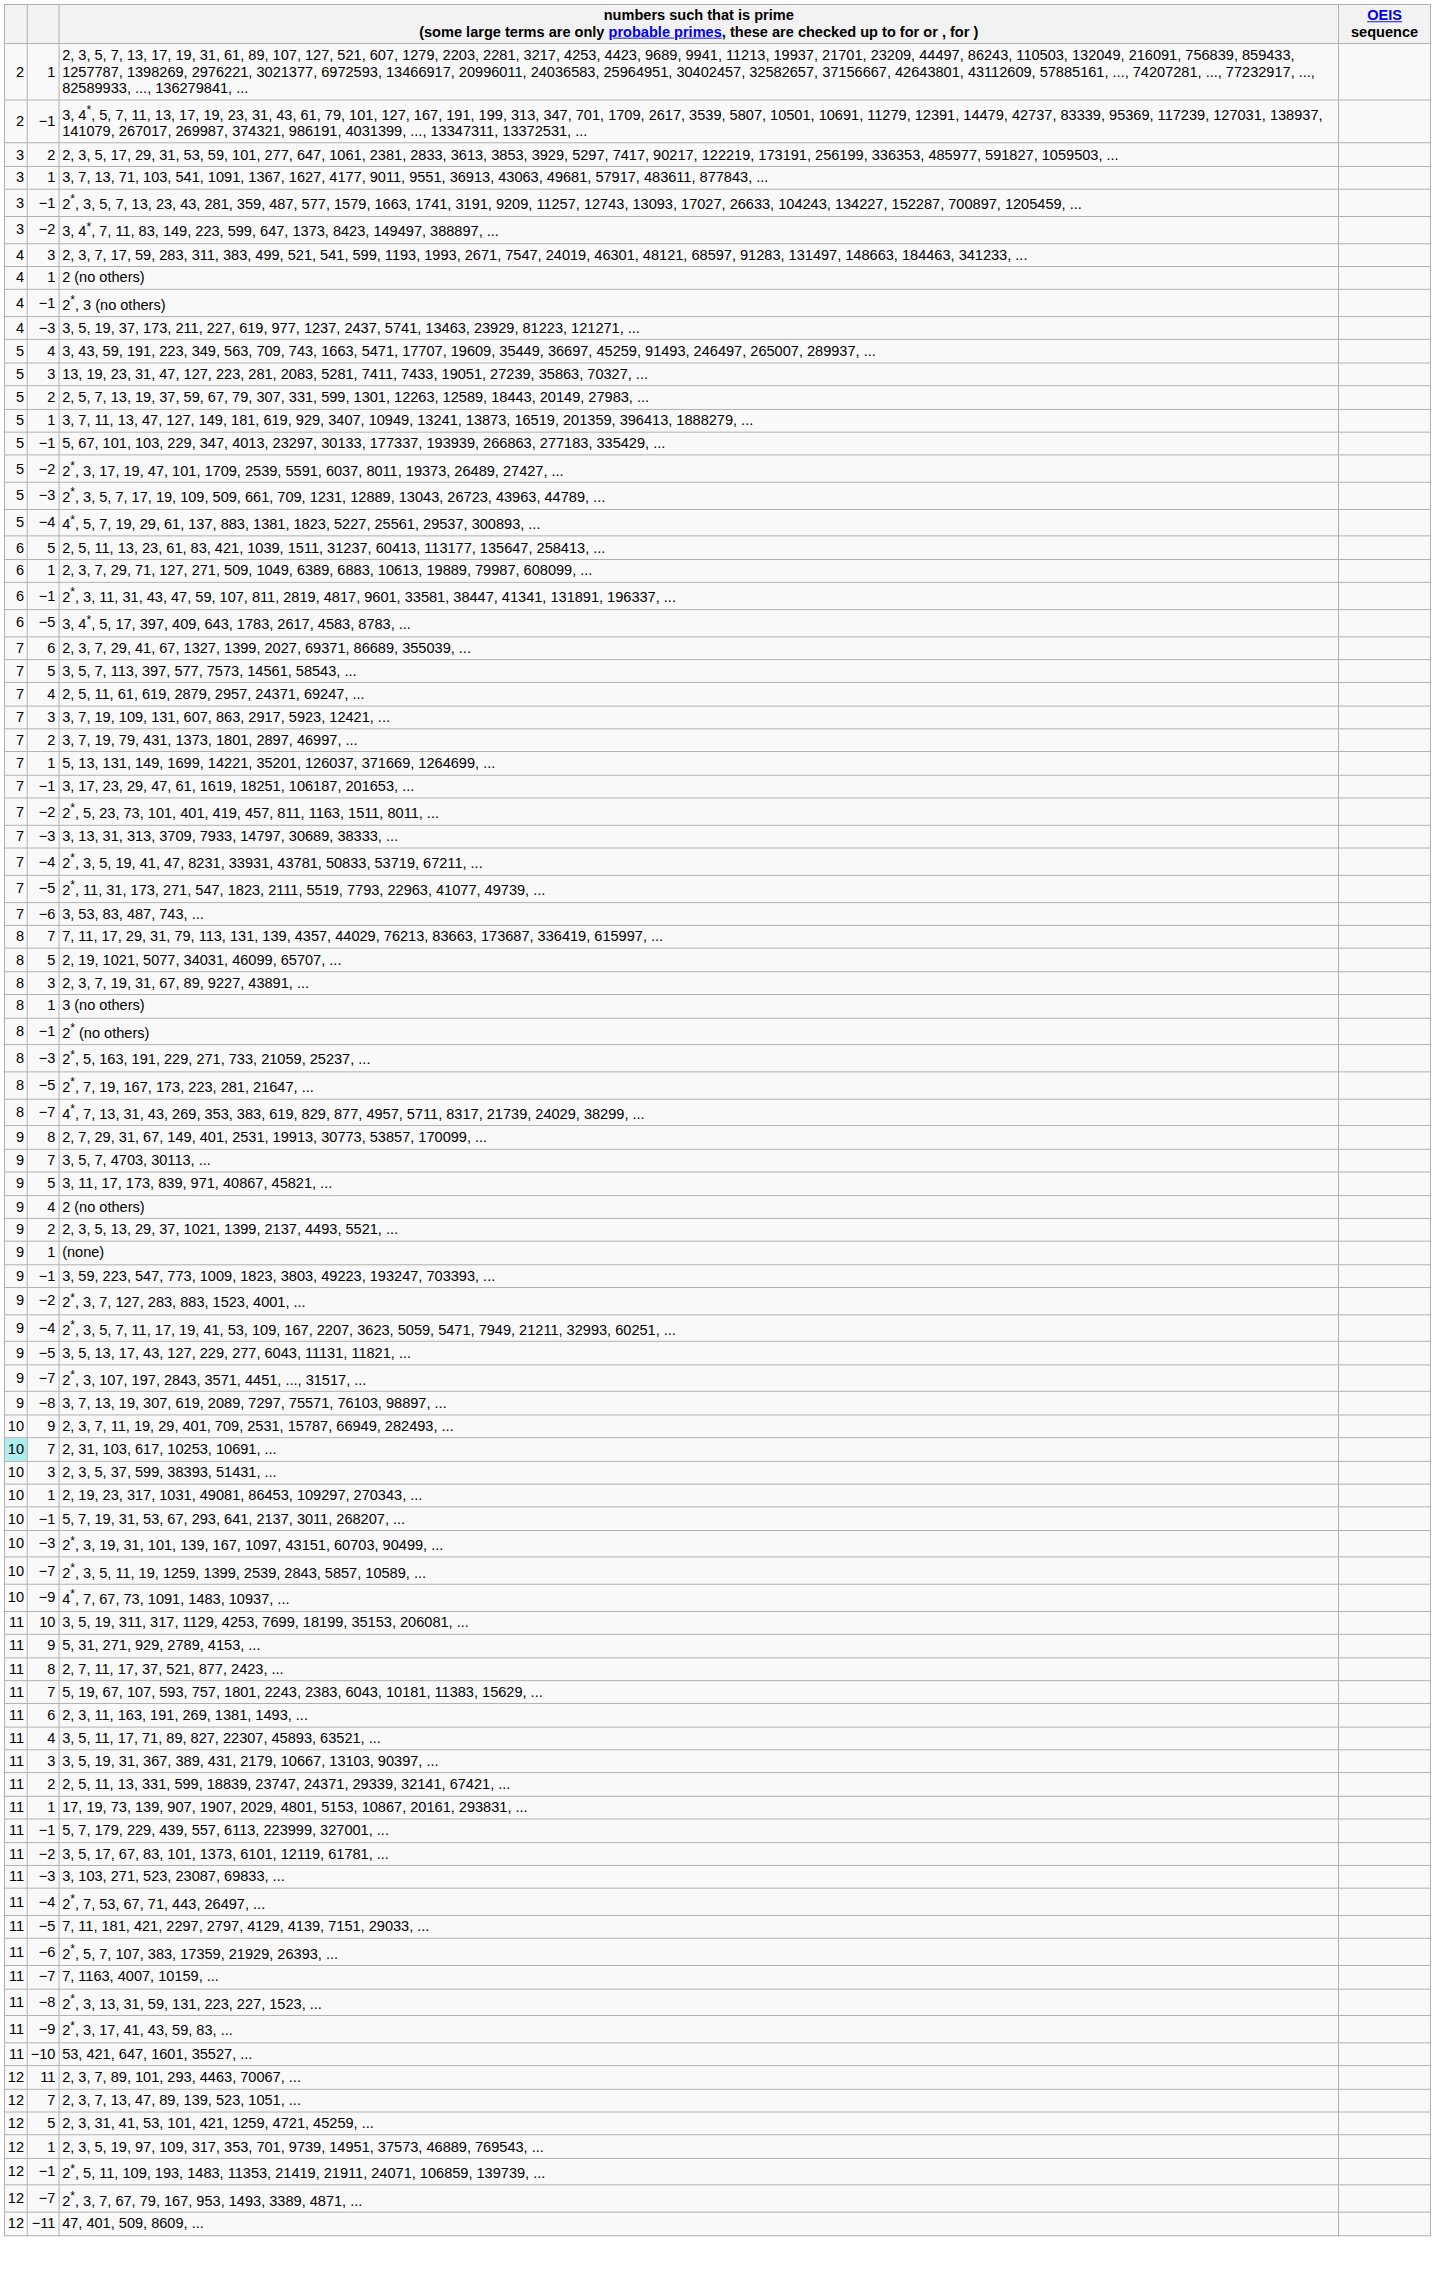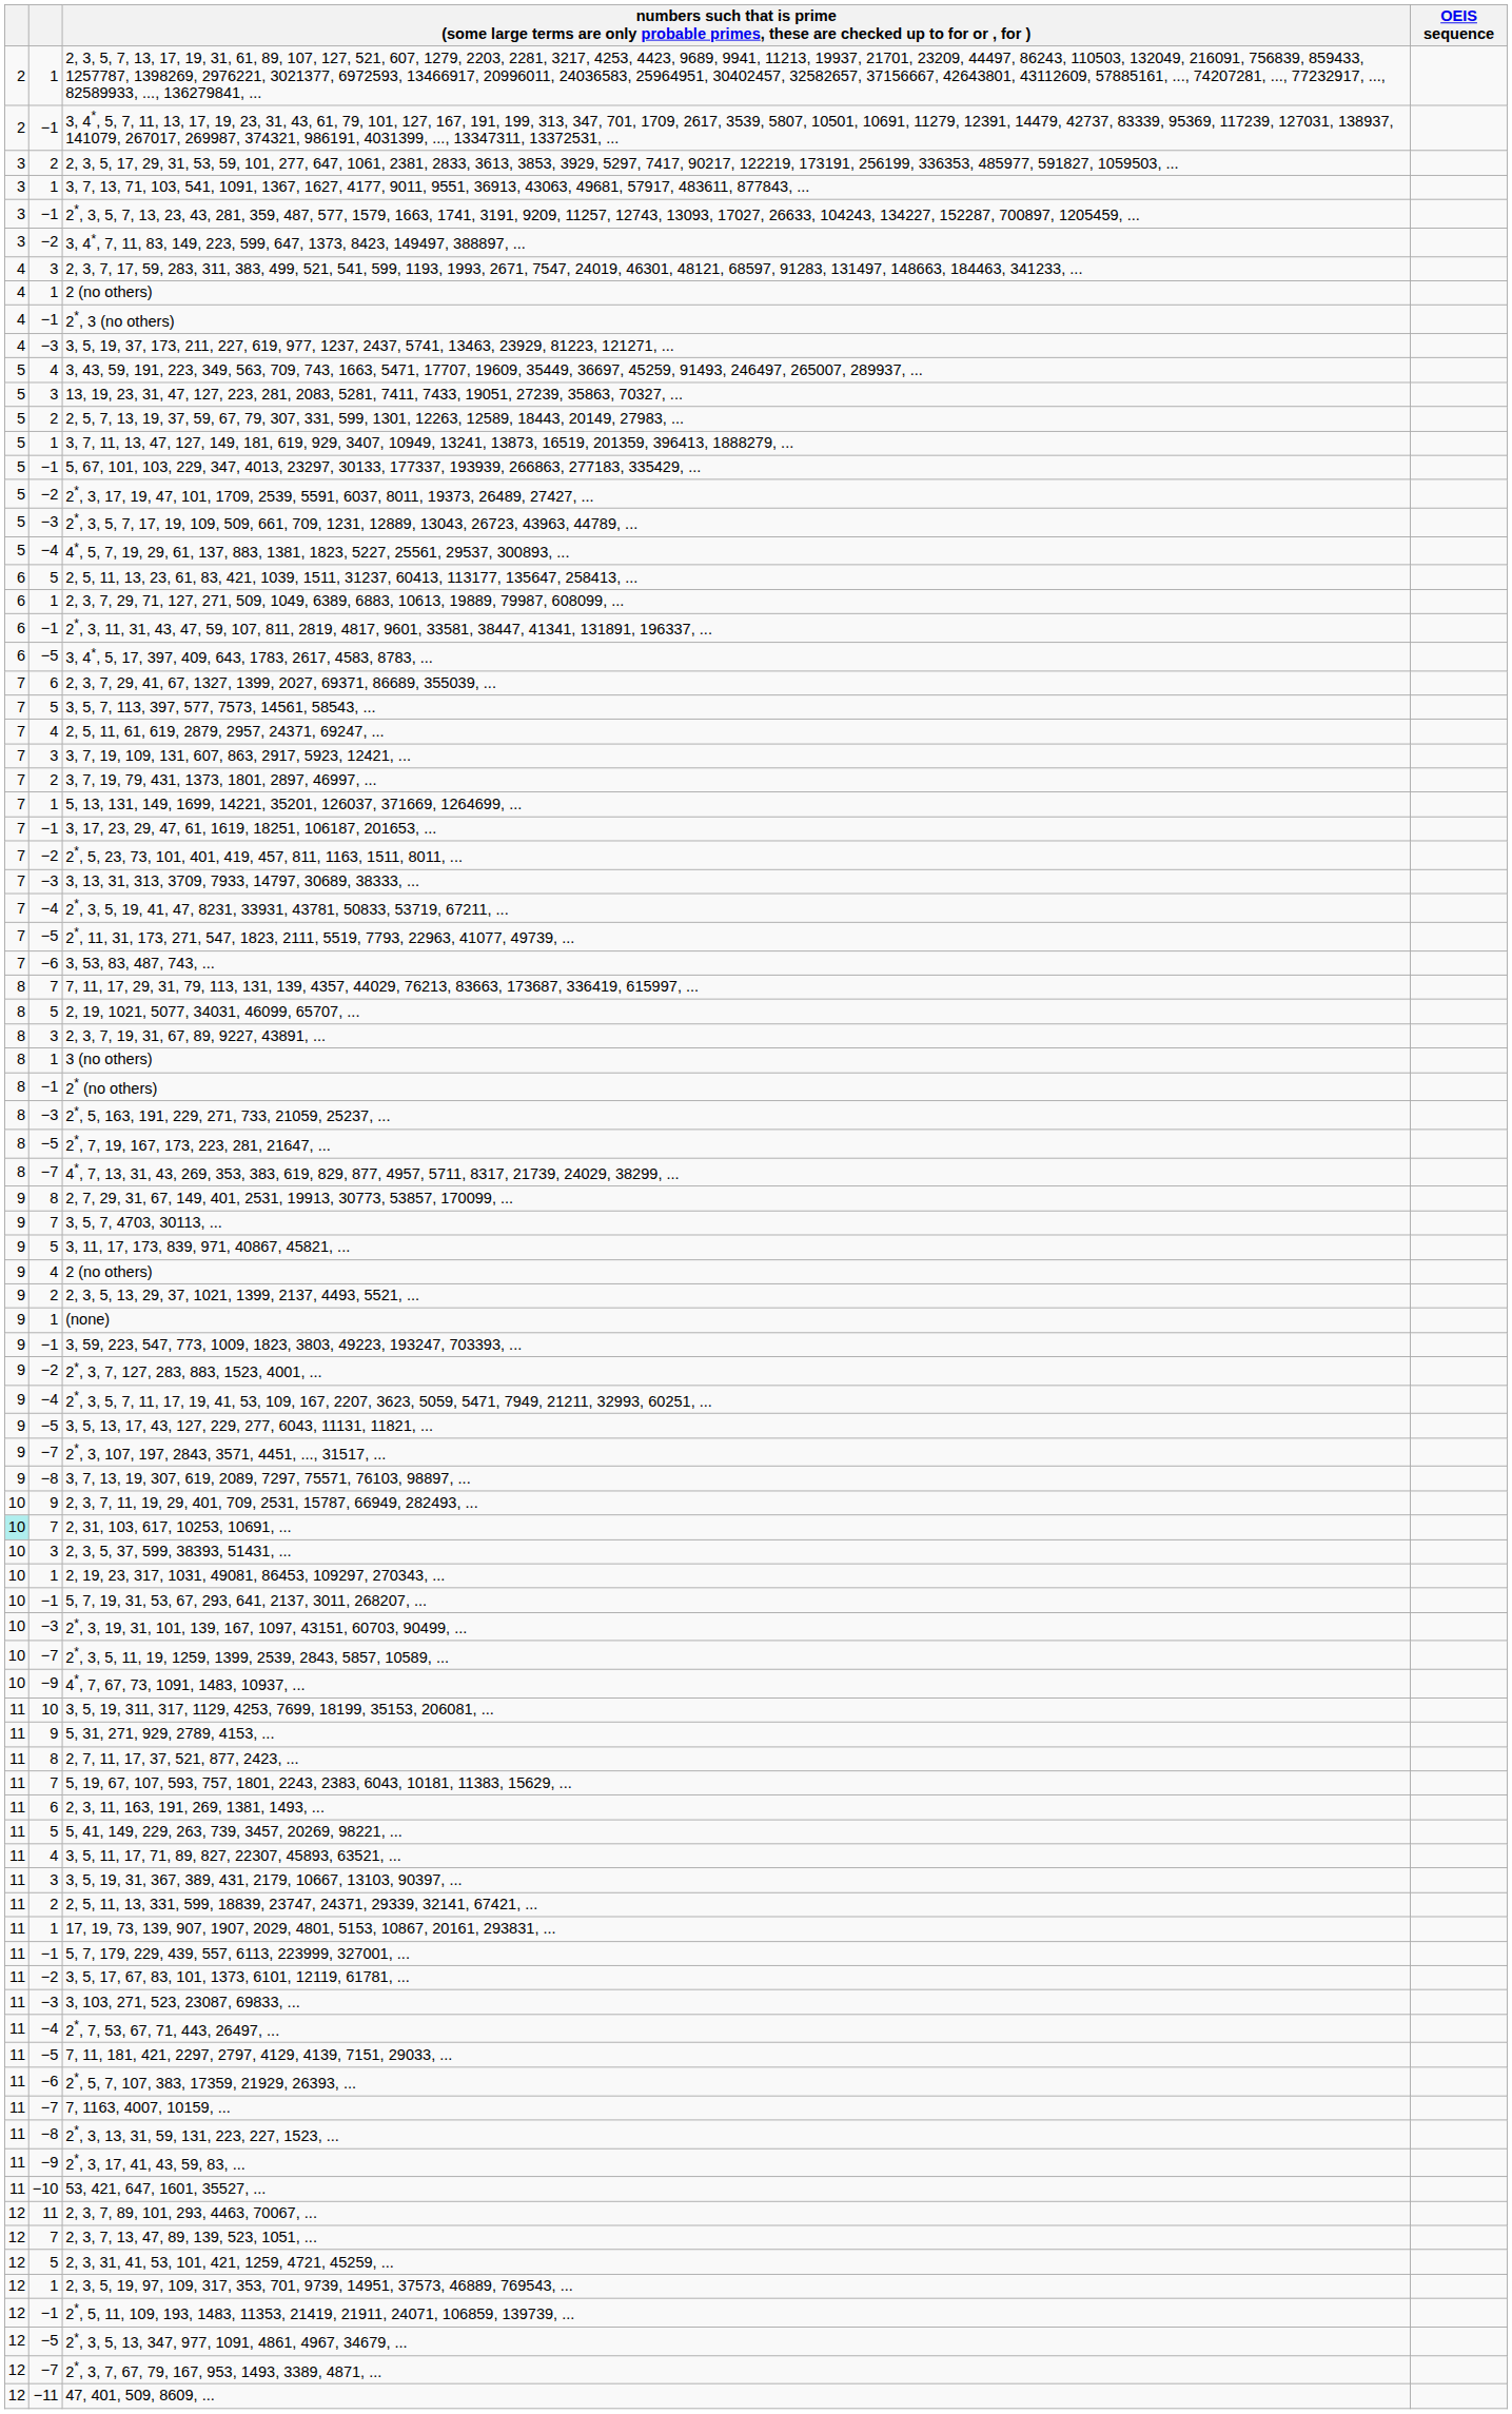+ row: 11 | 5 | 5, 41, 149, 229, 263, 739, 3457, 20269, 98221, ...
+ row: 12 | −5 | 2*, 3, 5, 13, 347, 977, 1091, 4861, 4967, 34679, ...
